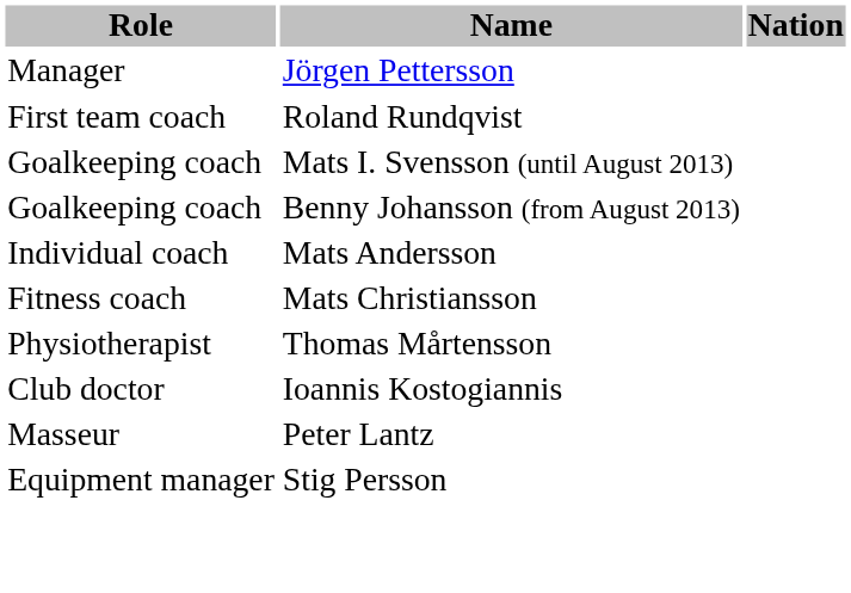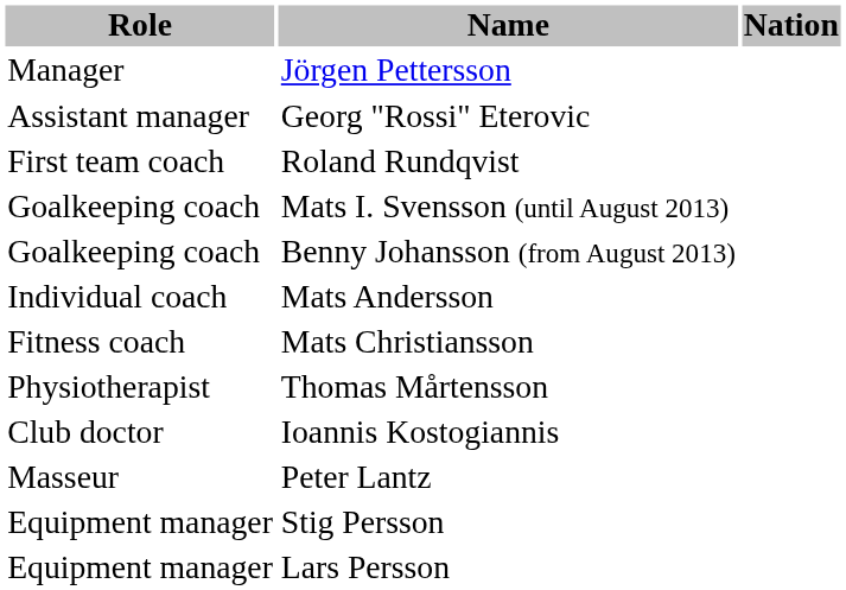+ row: Assistant manager | Georg "Rossi" Eterovic
+ row: Equipment manager | Lars Persson
